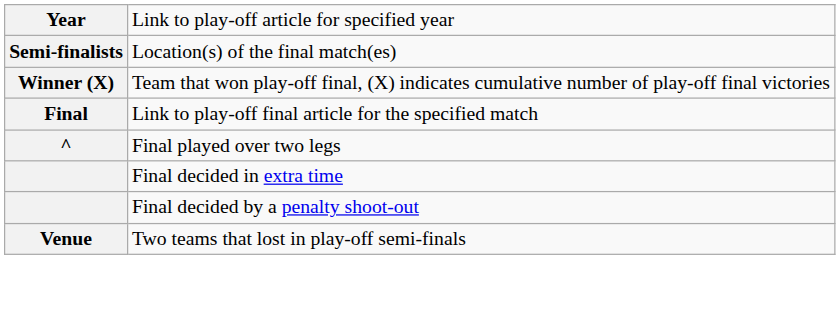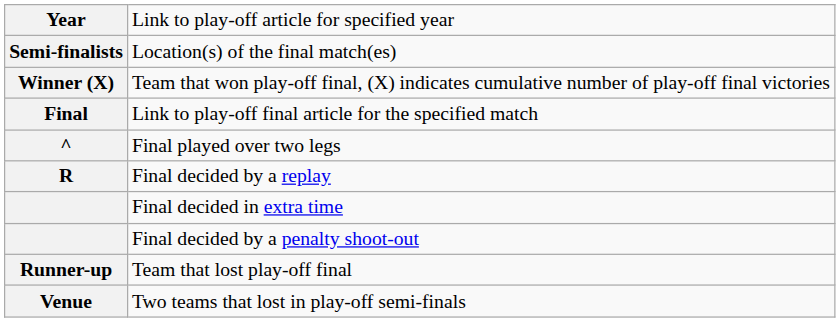+ row: R | Final decided by a replay
+ row: Runner-up | Team that lost play-off final
